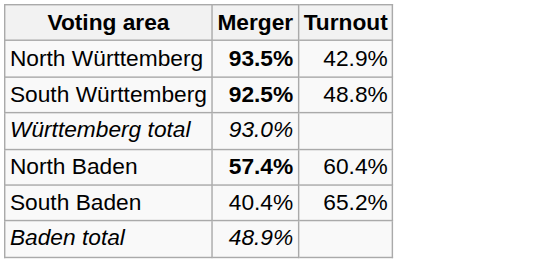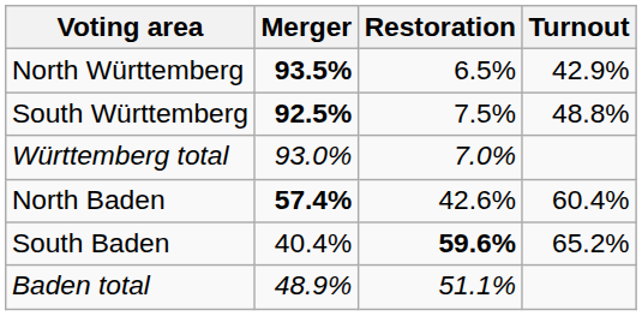+ column: Restoration | 6.5% | 7.5% | 7.0% | 42.6% | 59.6% | 51.1%
